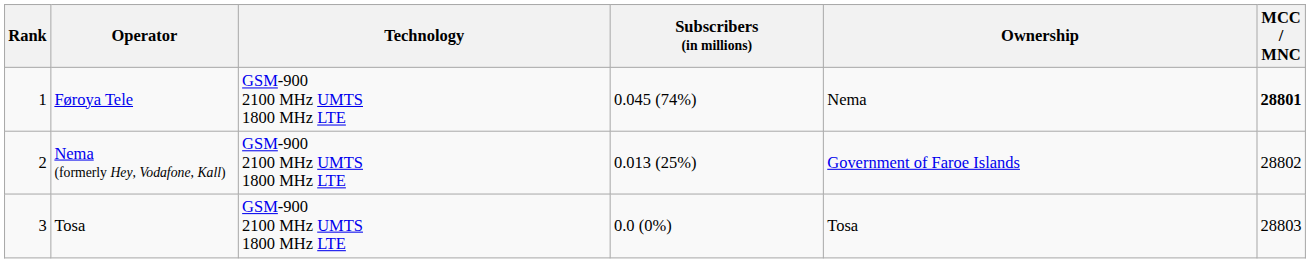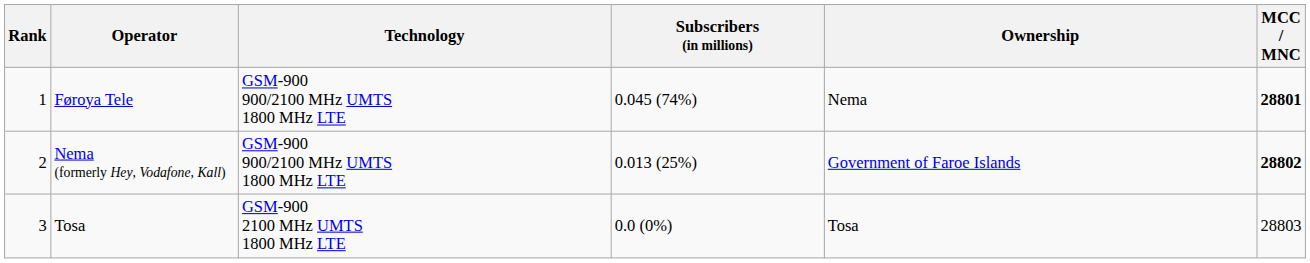Føroya Tele | Technology: GSM-900 2100 MHz UMTS 1800 MHz LTE -> GSM-900 900/2100 MHz UMTS 1800 MHz LTE
Nema (formerly Hey, Vodafone, Kall) | Technology: GSM-900 2100 MHz UMTS 1800 MHz LTE -> GSM-900 900/2100 MHz UMTS 1800 MHz LTE
Nema (formerly Hey, Vodafone, Kall) | MCC / MNC: normal -> bold
